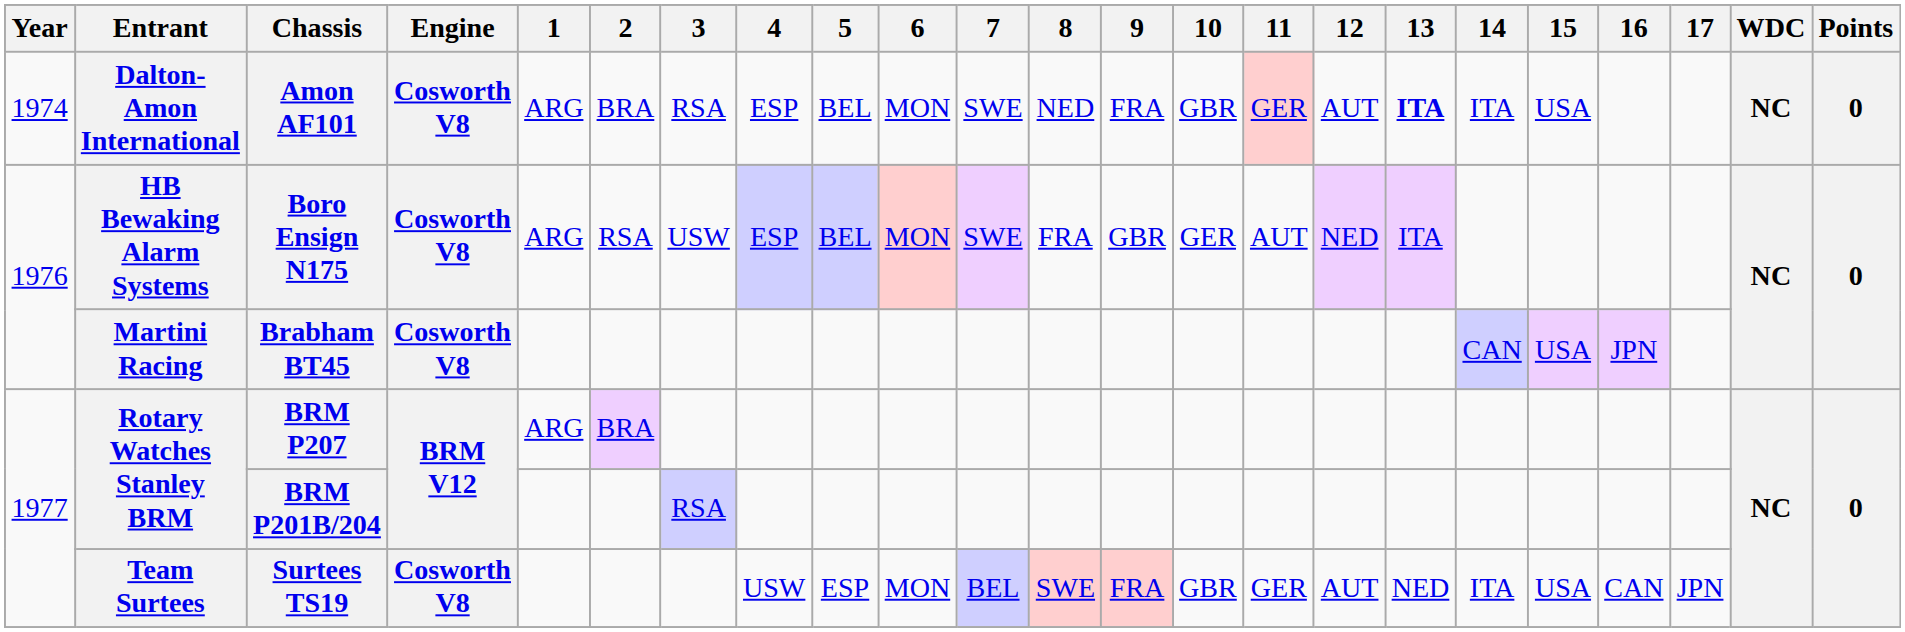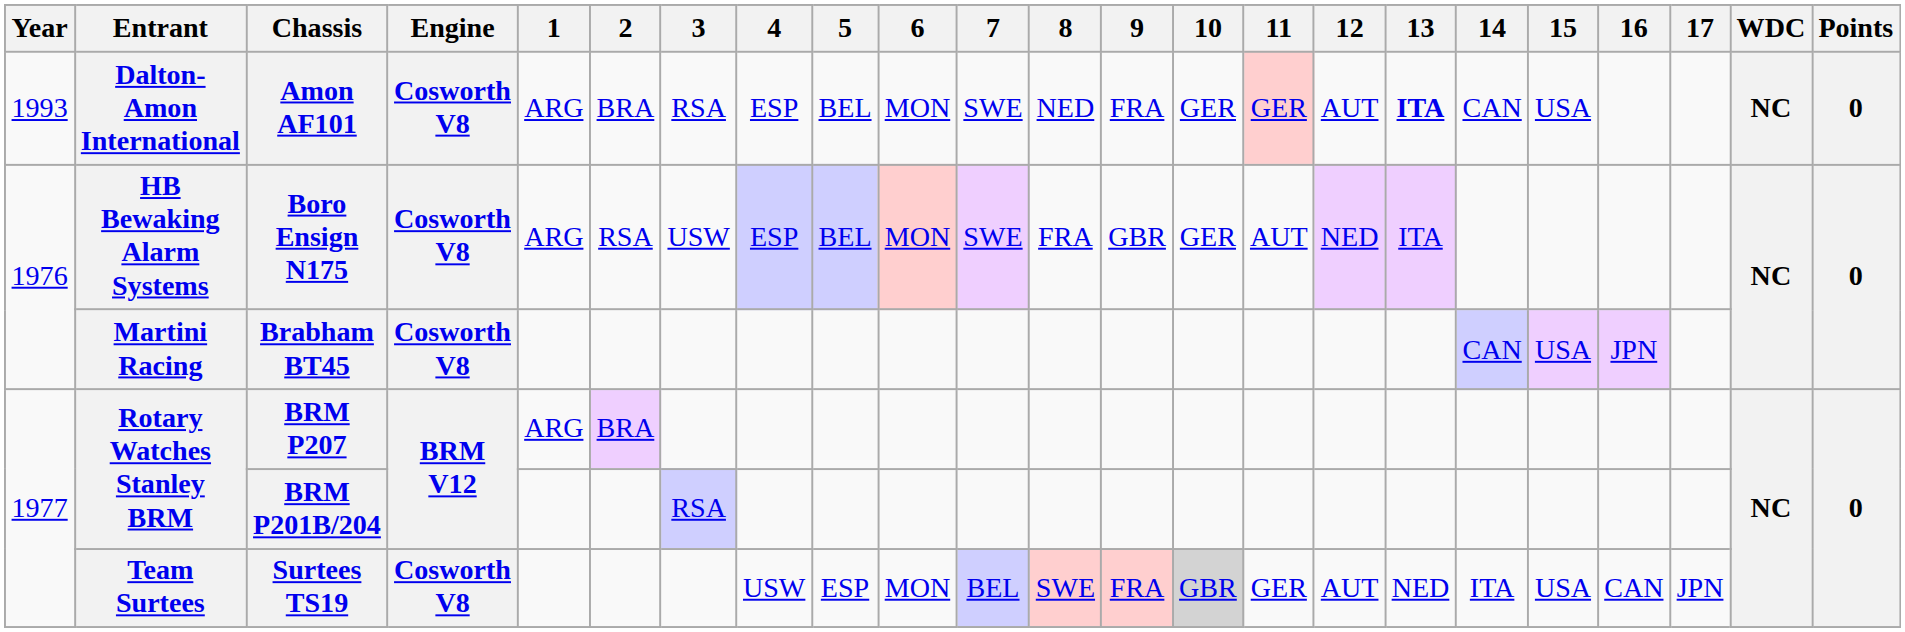Amon AF101 | Year: 1974 -> 1993
Amon AF101 | 10: GBR -> GER
Amon AF101 | 14: ITA -> CAN
Surtees TS19 | 10: no background -> lightgrey background
